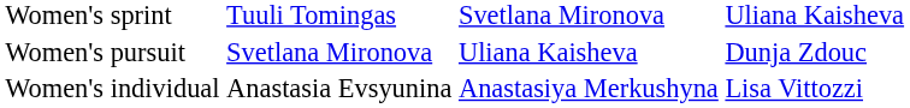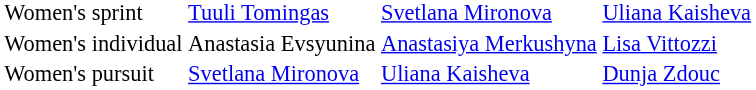rows swapped: Women's pursuit <-> Women's individual
